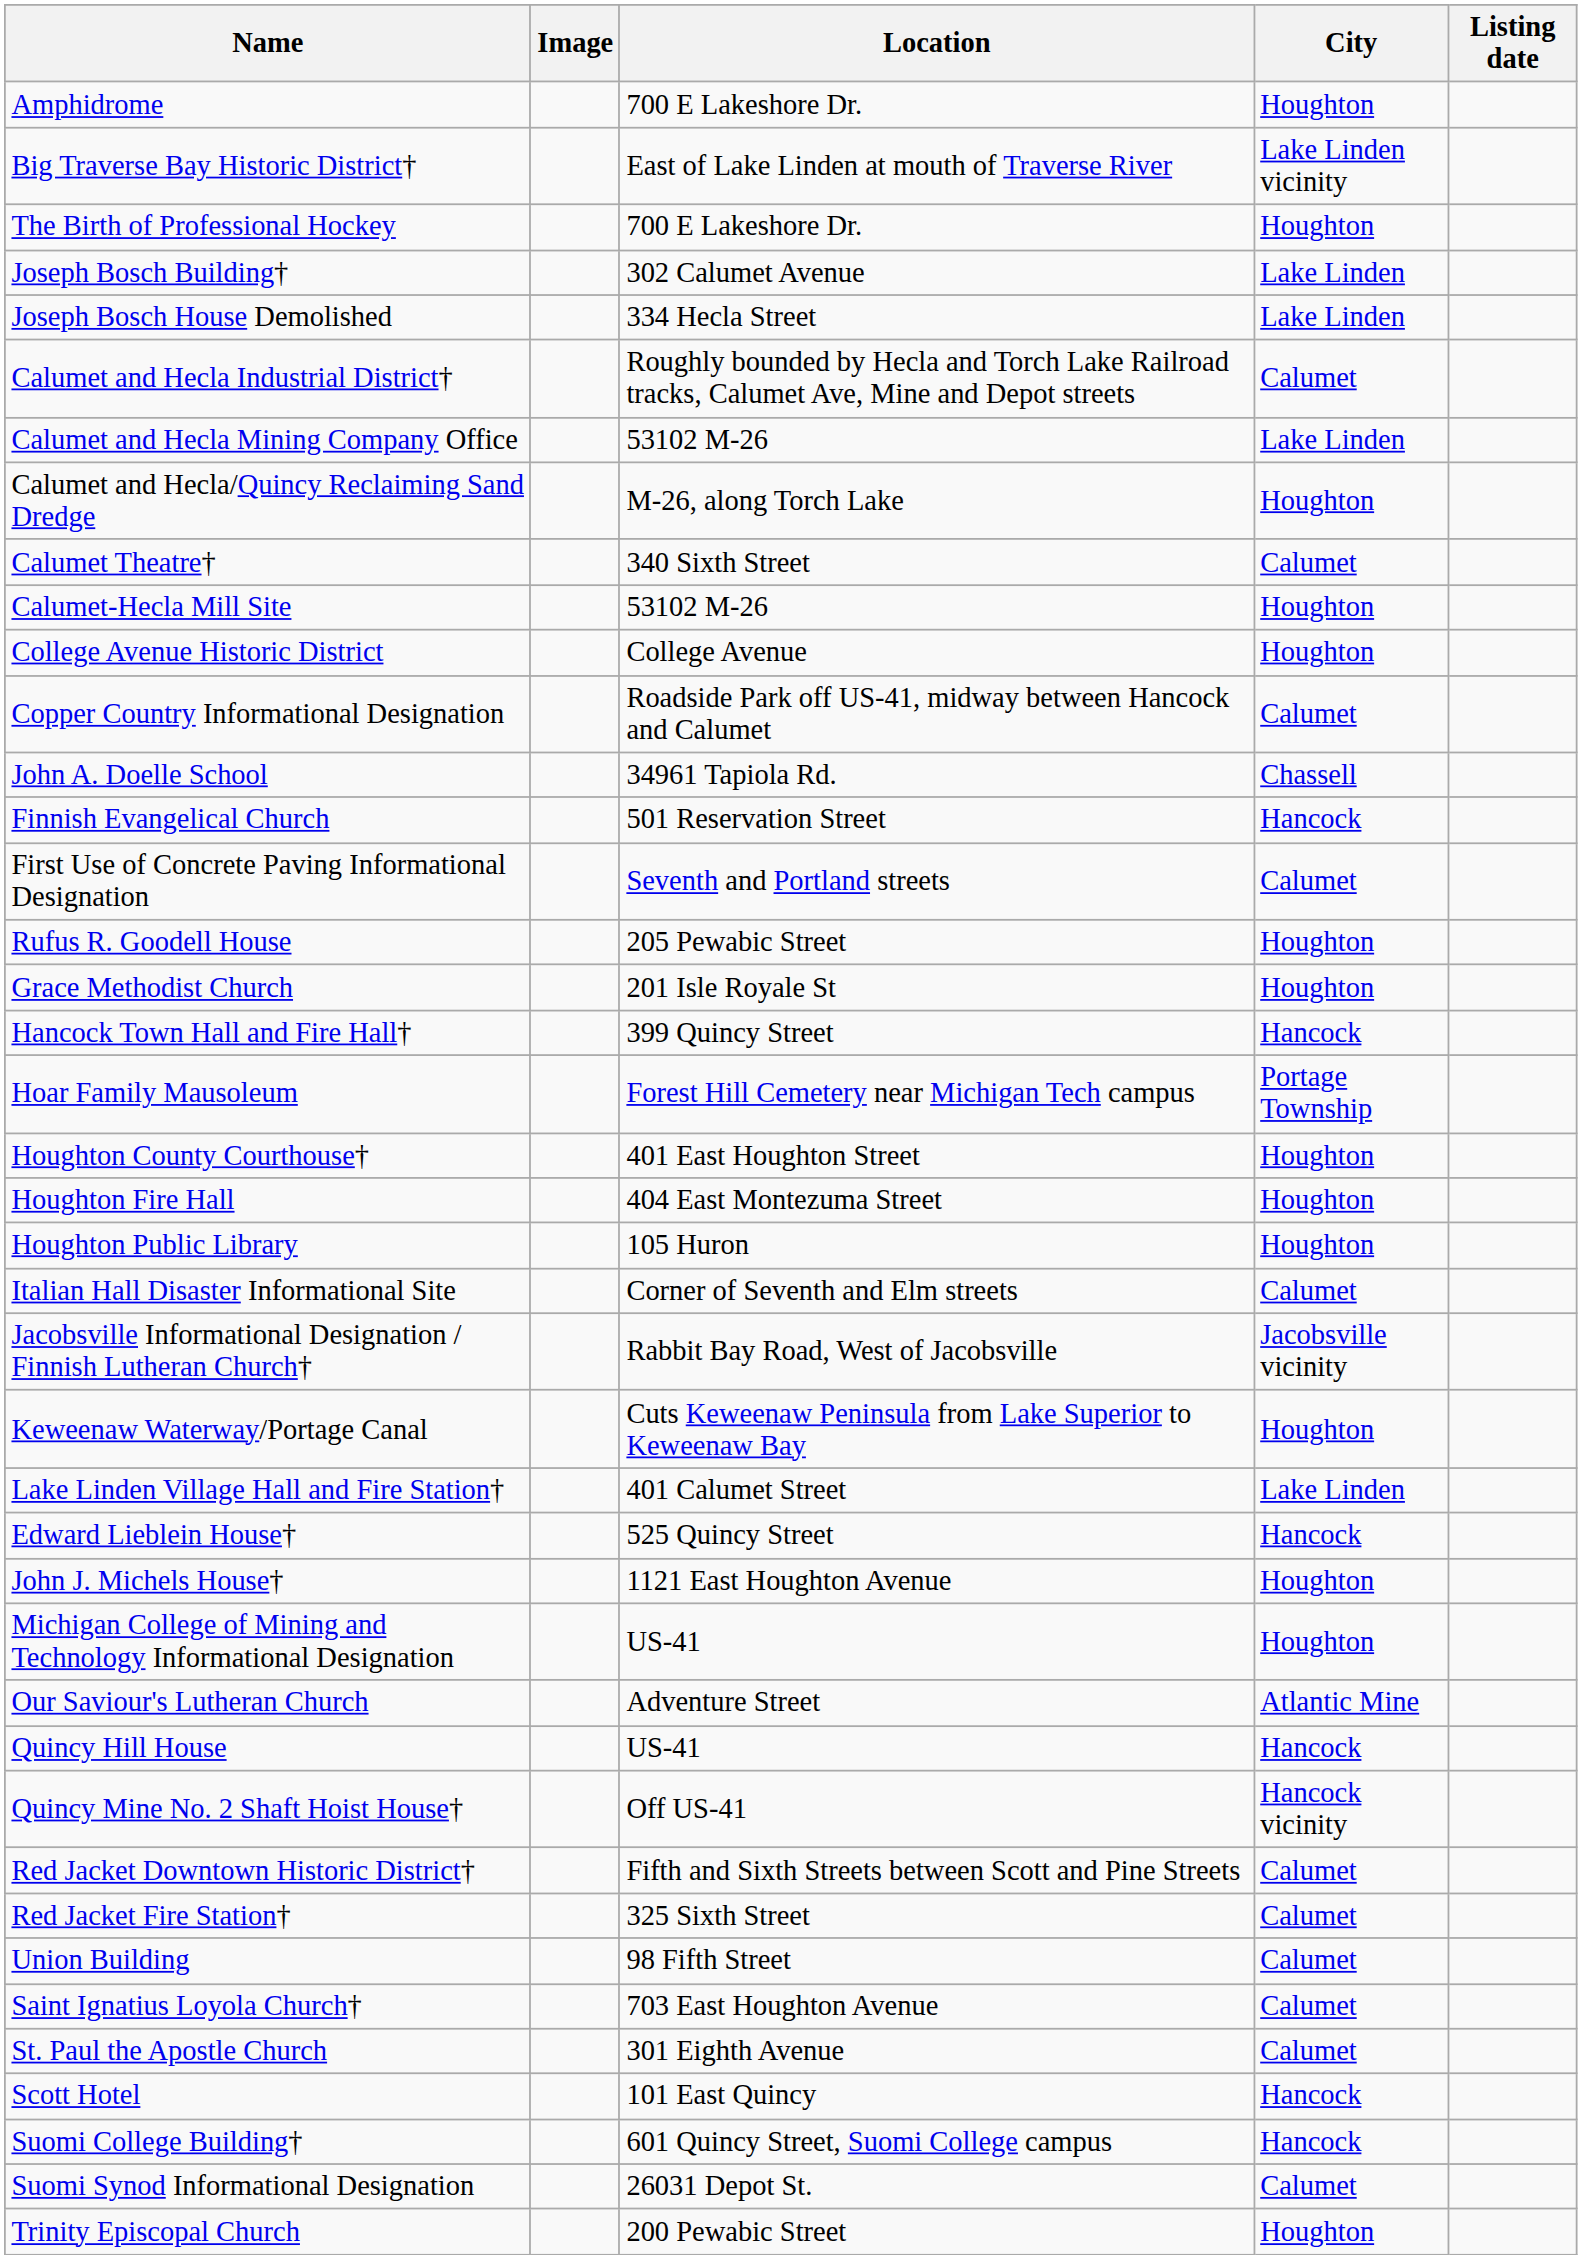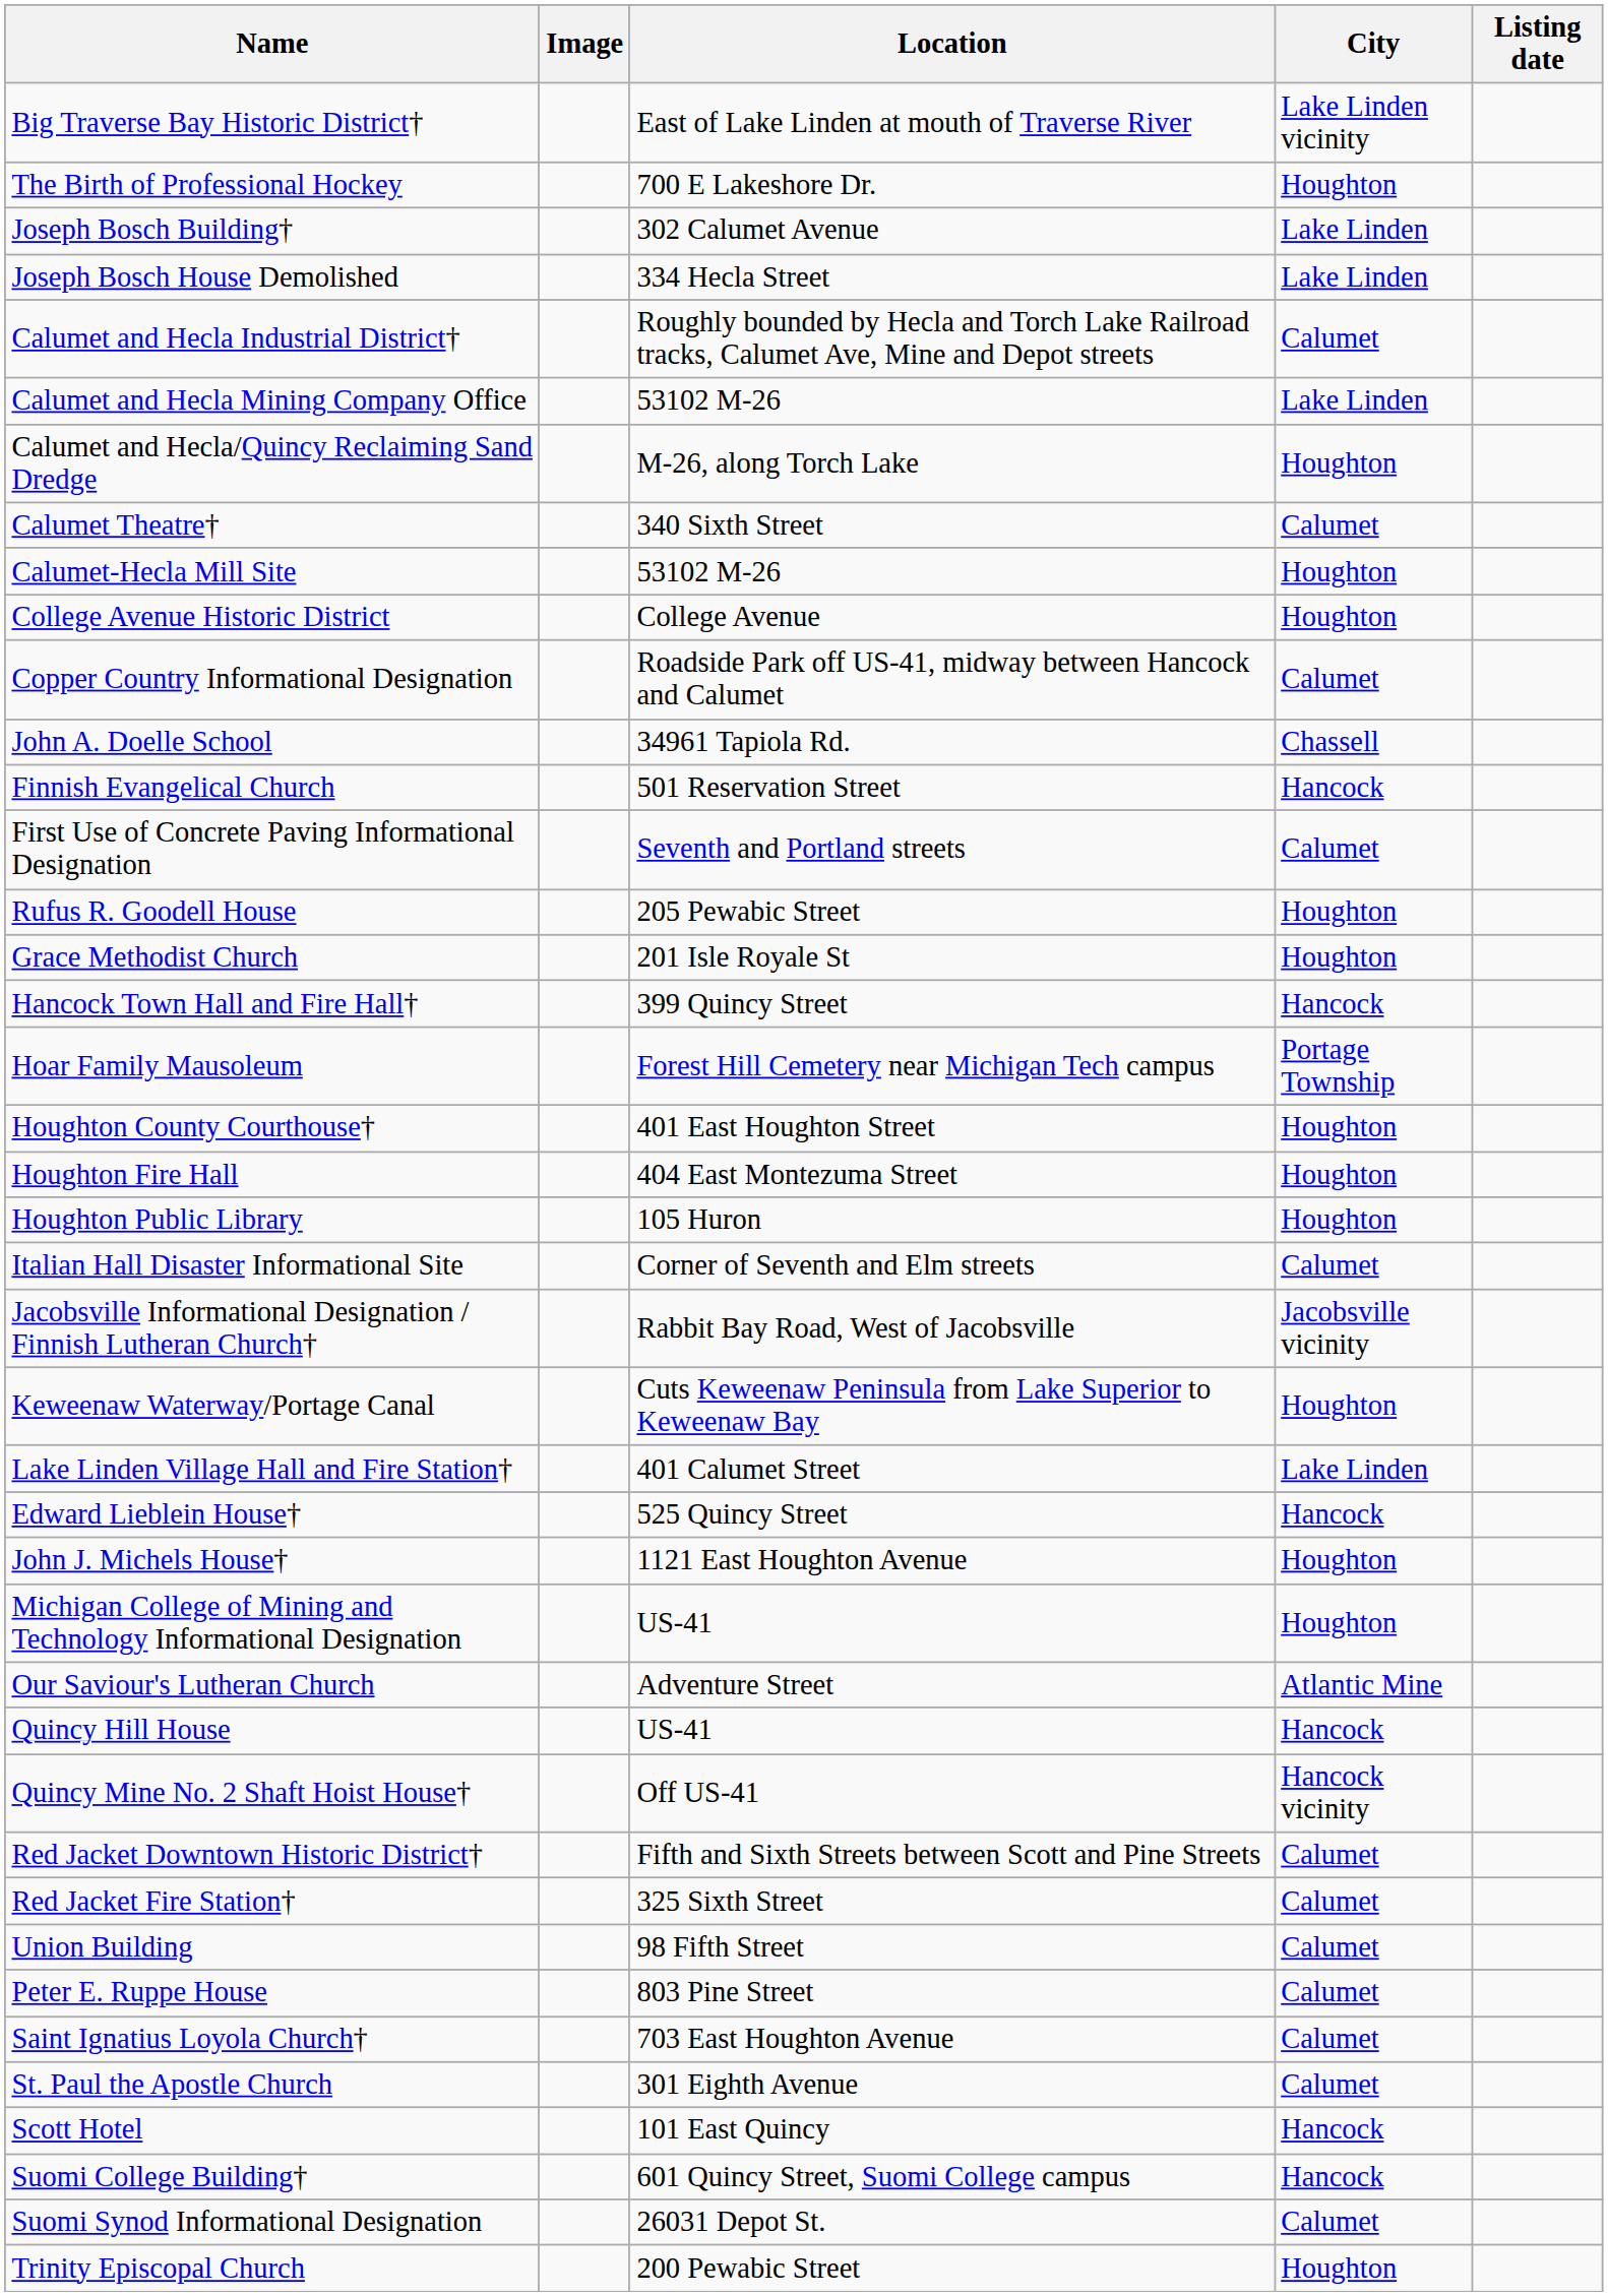- row: Amphidrome | 700 E Lakeshore Dr. | Houghton
+ row: Peter E. Ruppe House | 803 Pine Street | Calumet
